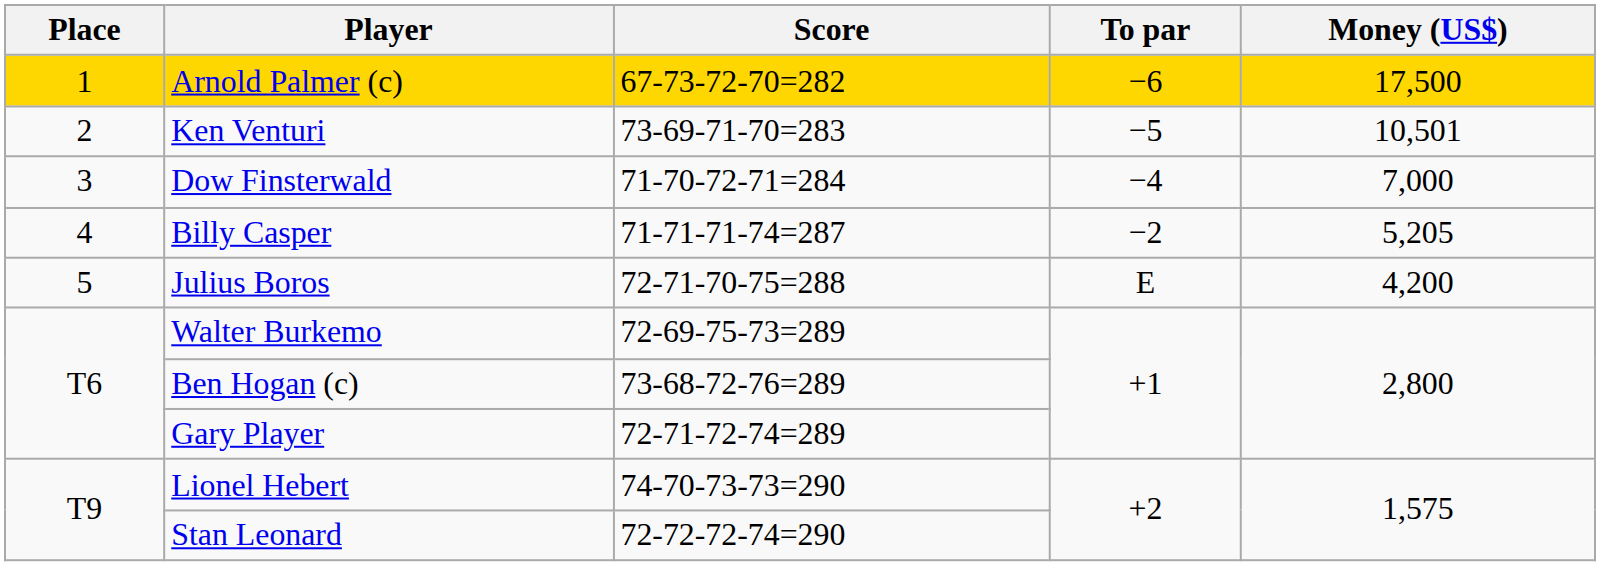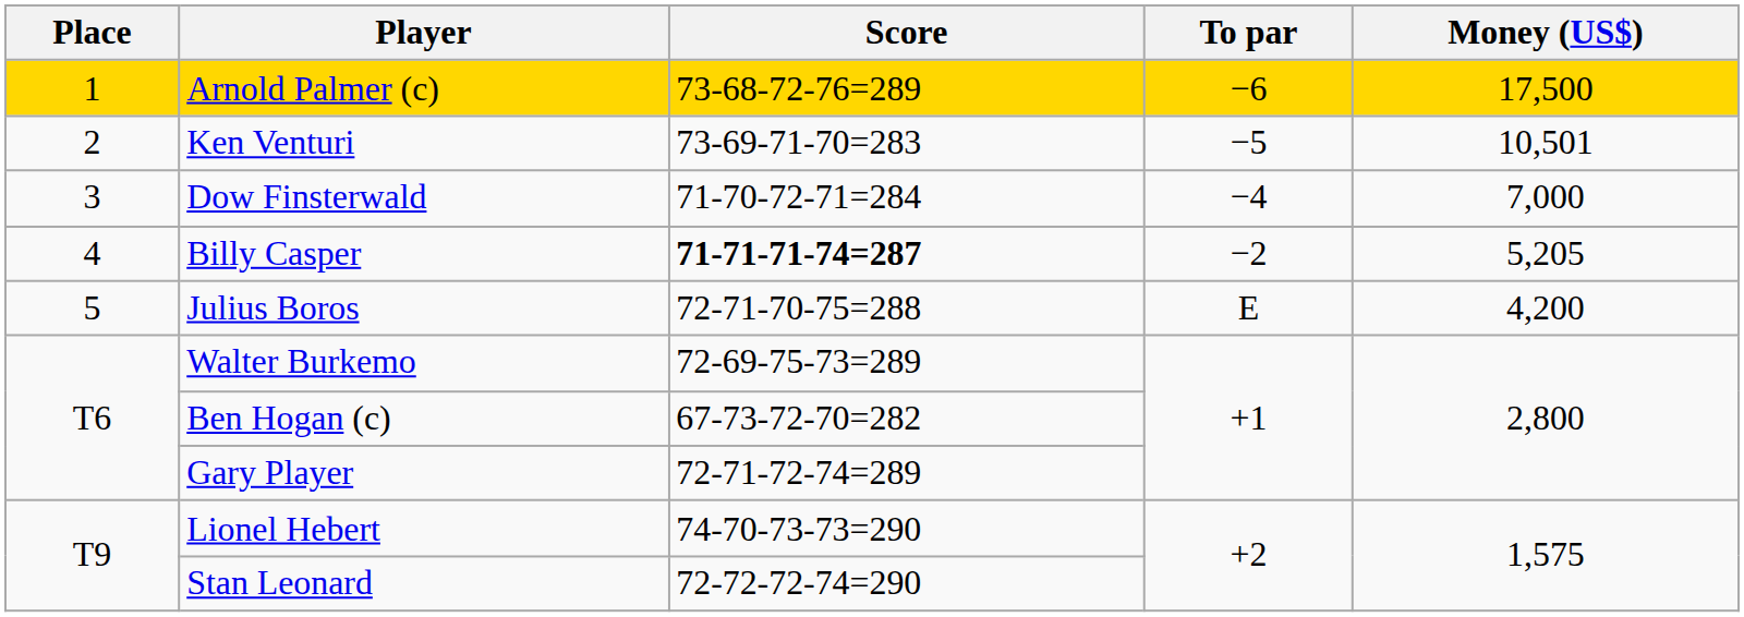Arnold Palmer (c) | Score: 67-73-72-70=282 -> 73-68-72-76=289
Billy Casper | Score: normal -> bold
Ben Hogan (c) | Score: 73-68-72-76=289 -> 67-73-72-70=282
